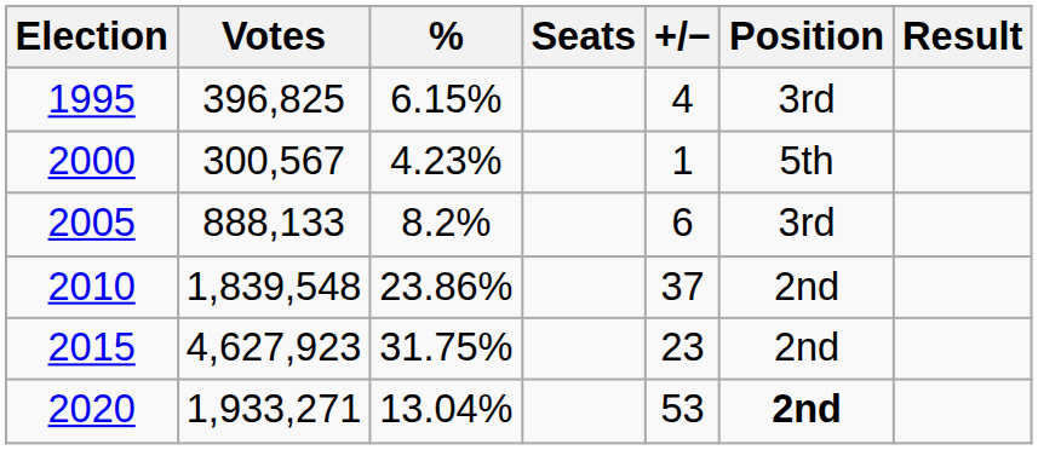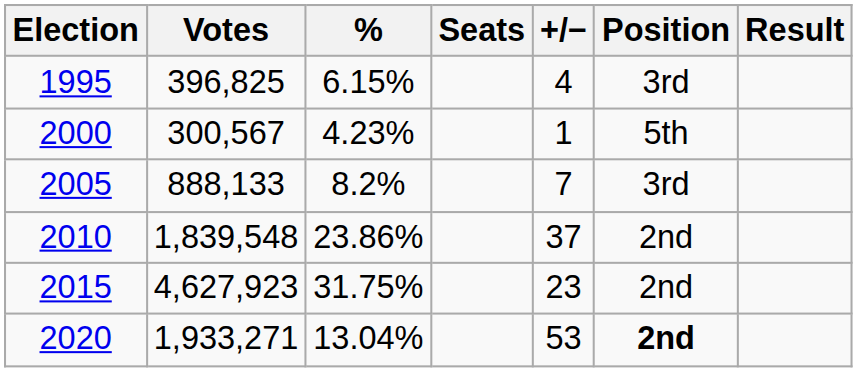2005 | +/−: 6 -> 7
